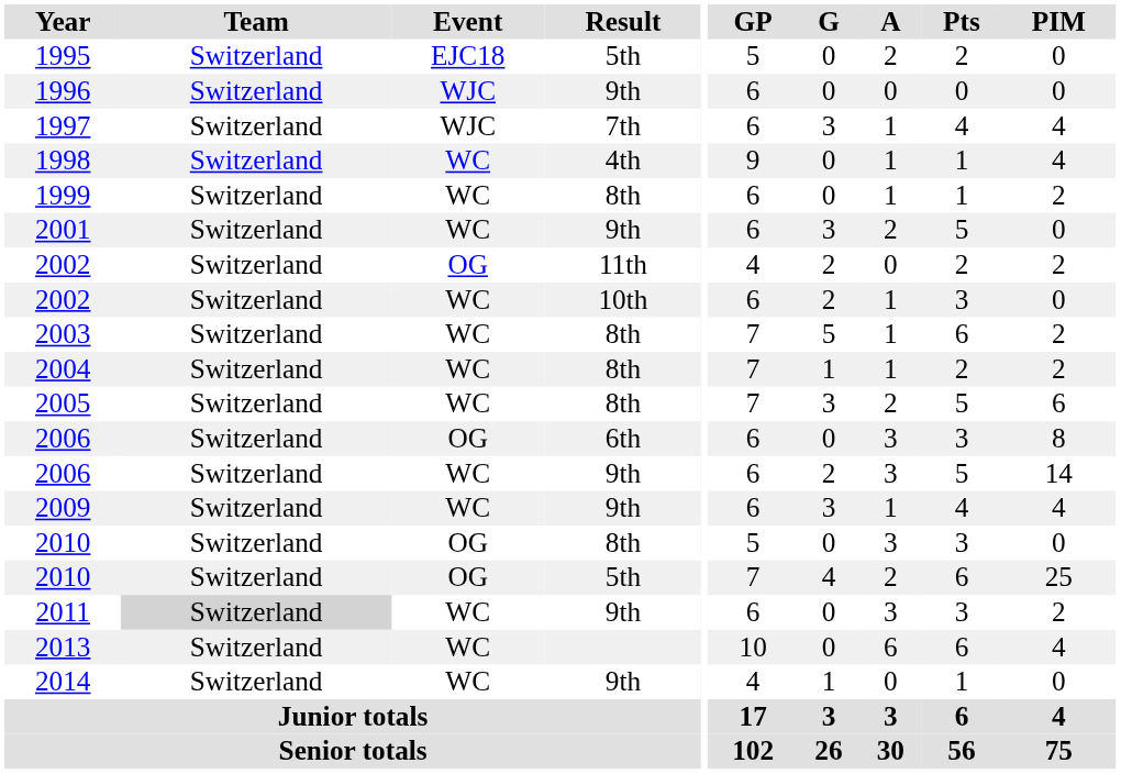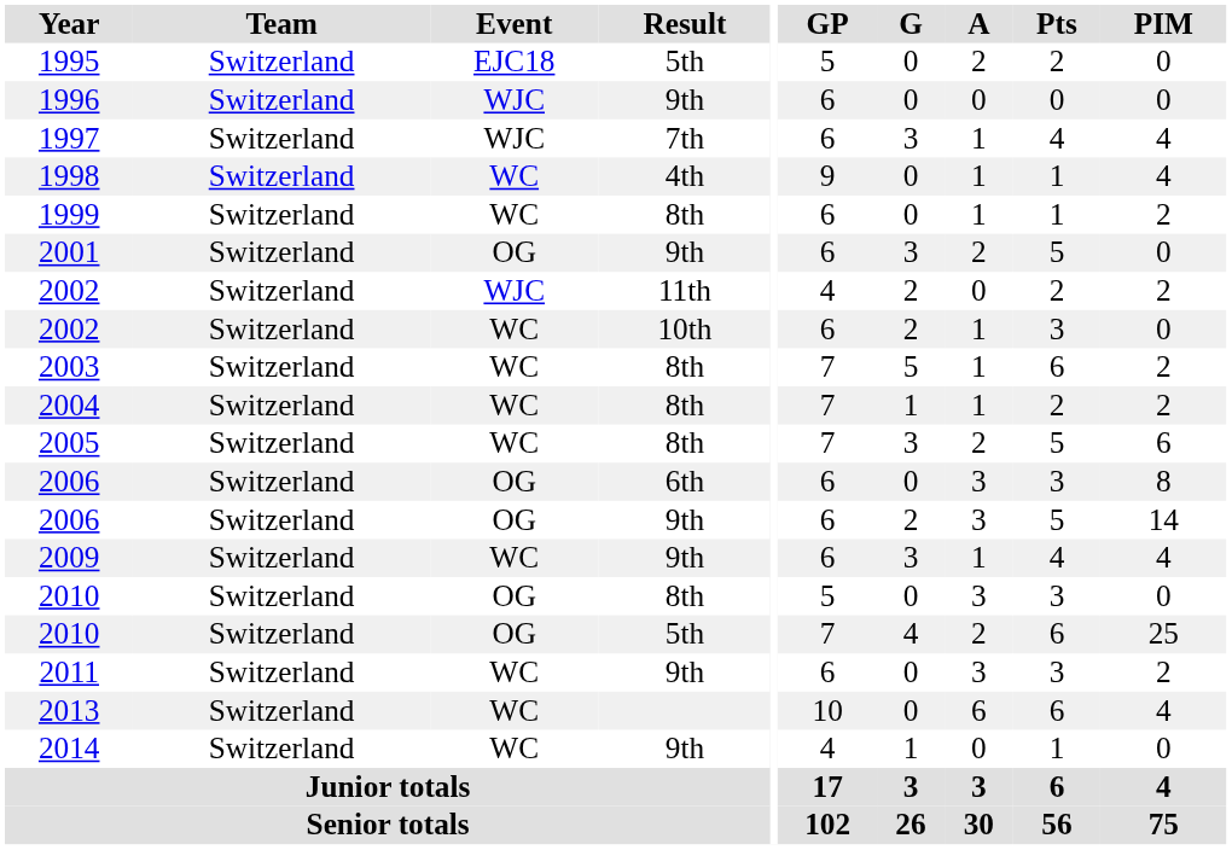2001 | Event: WC -> OG
2002 / 11th | Event: OG -> WJC
2006 / 9th | Event: WC -> OG
2011 | Team: lightgrey background -> no background
